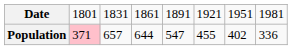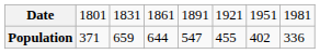Population | column 2: pink background -> no background
Population | column 3: 657 -> 659
